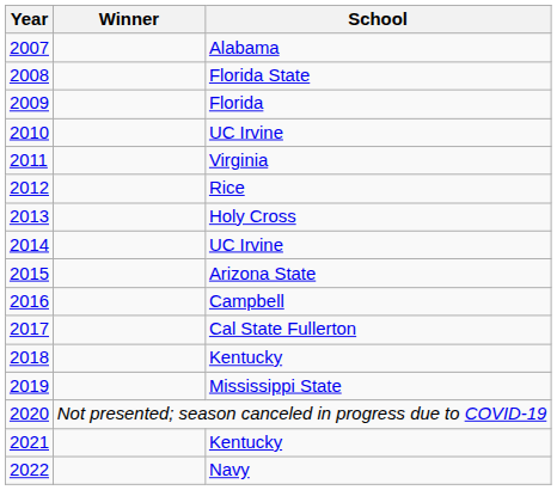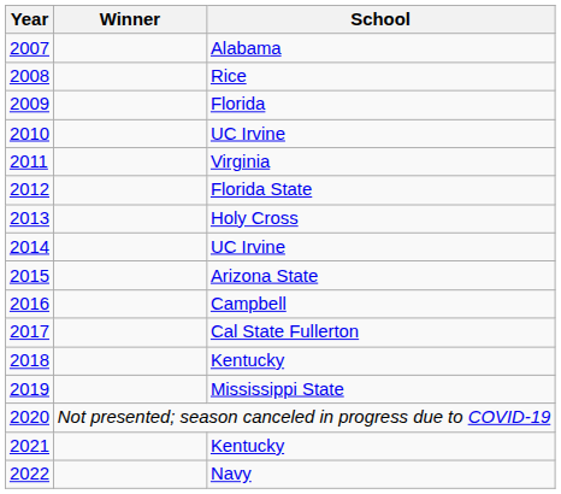2008 | School: Florida State -> Rice
2012 | School: Rice -> Florida State
